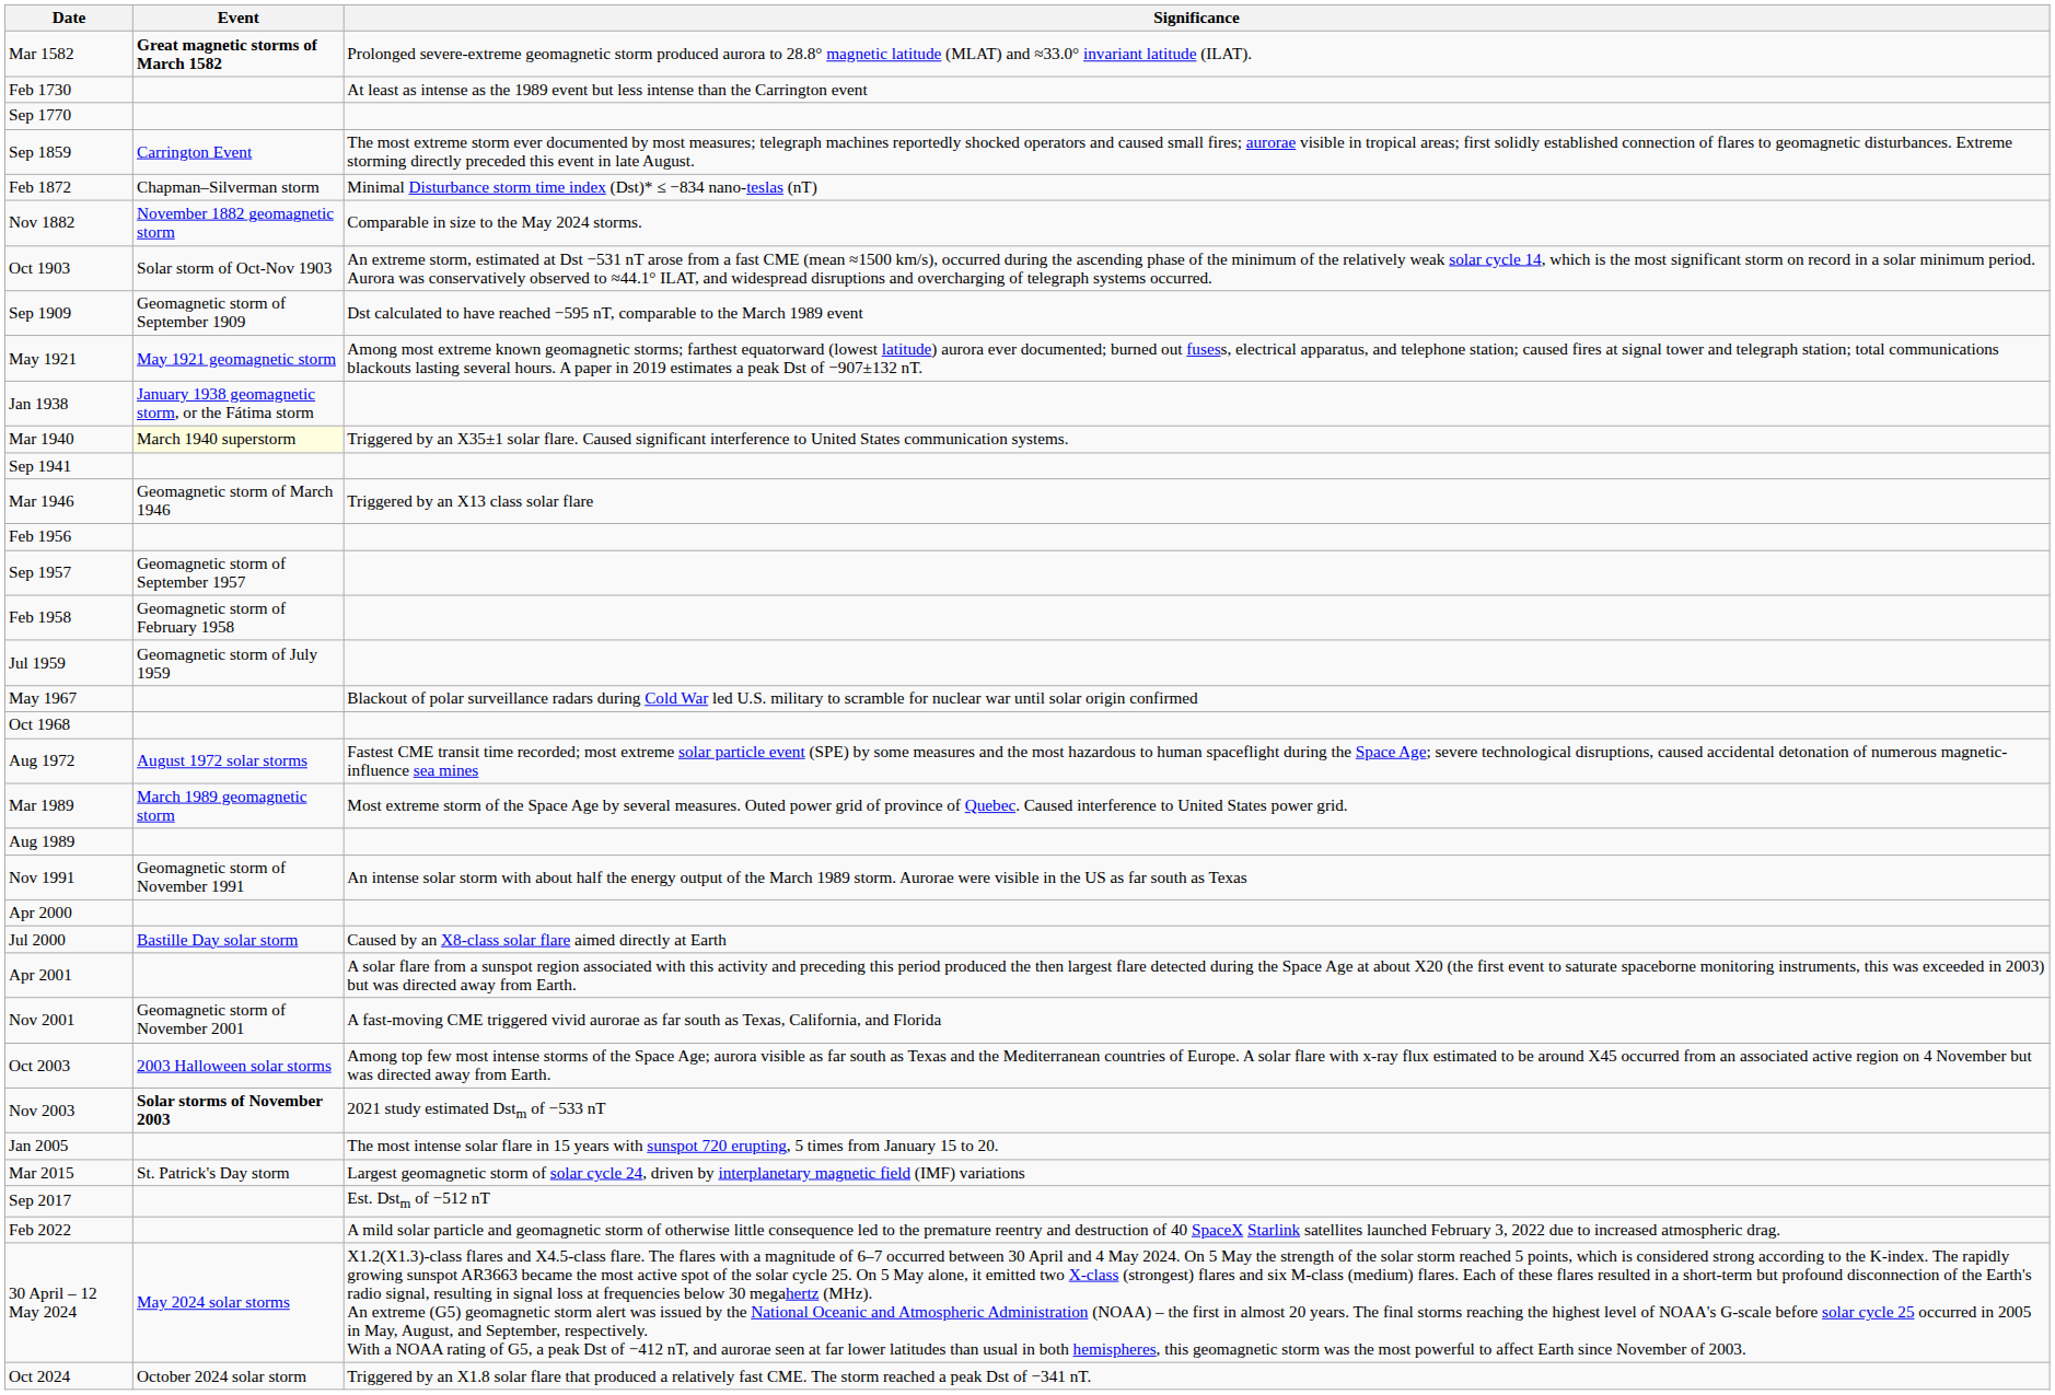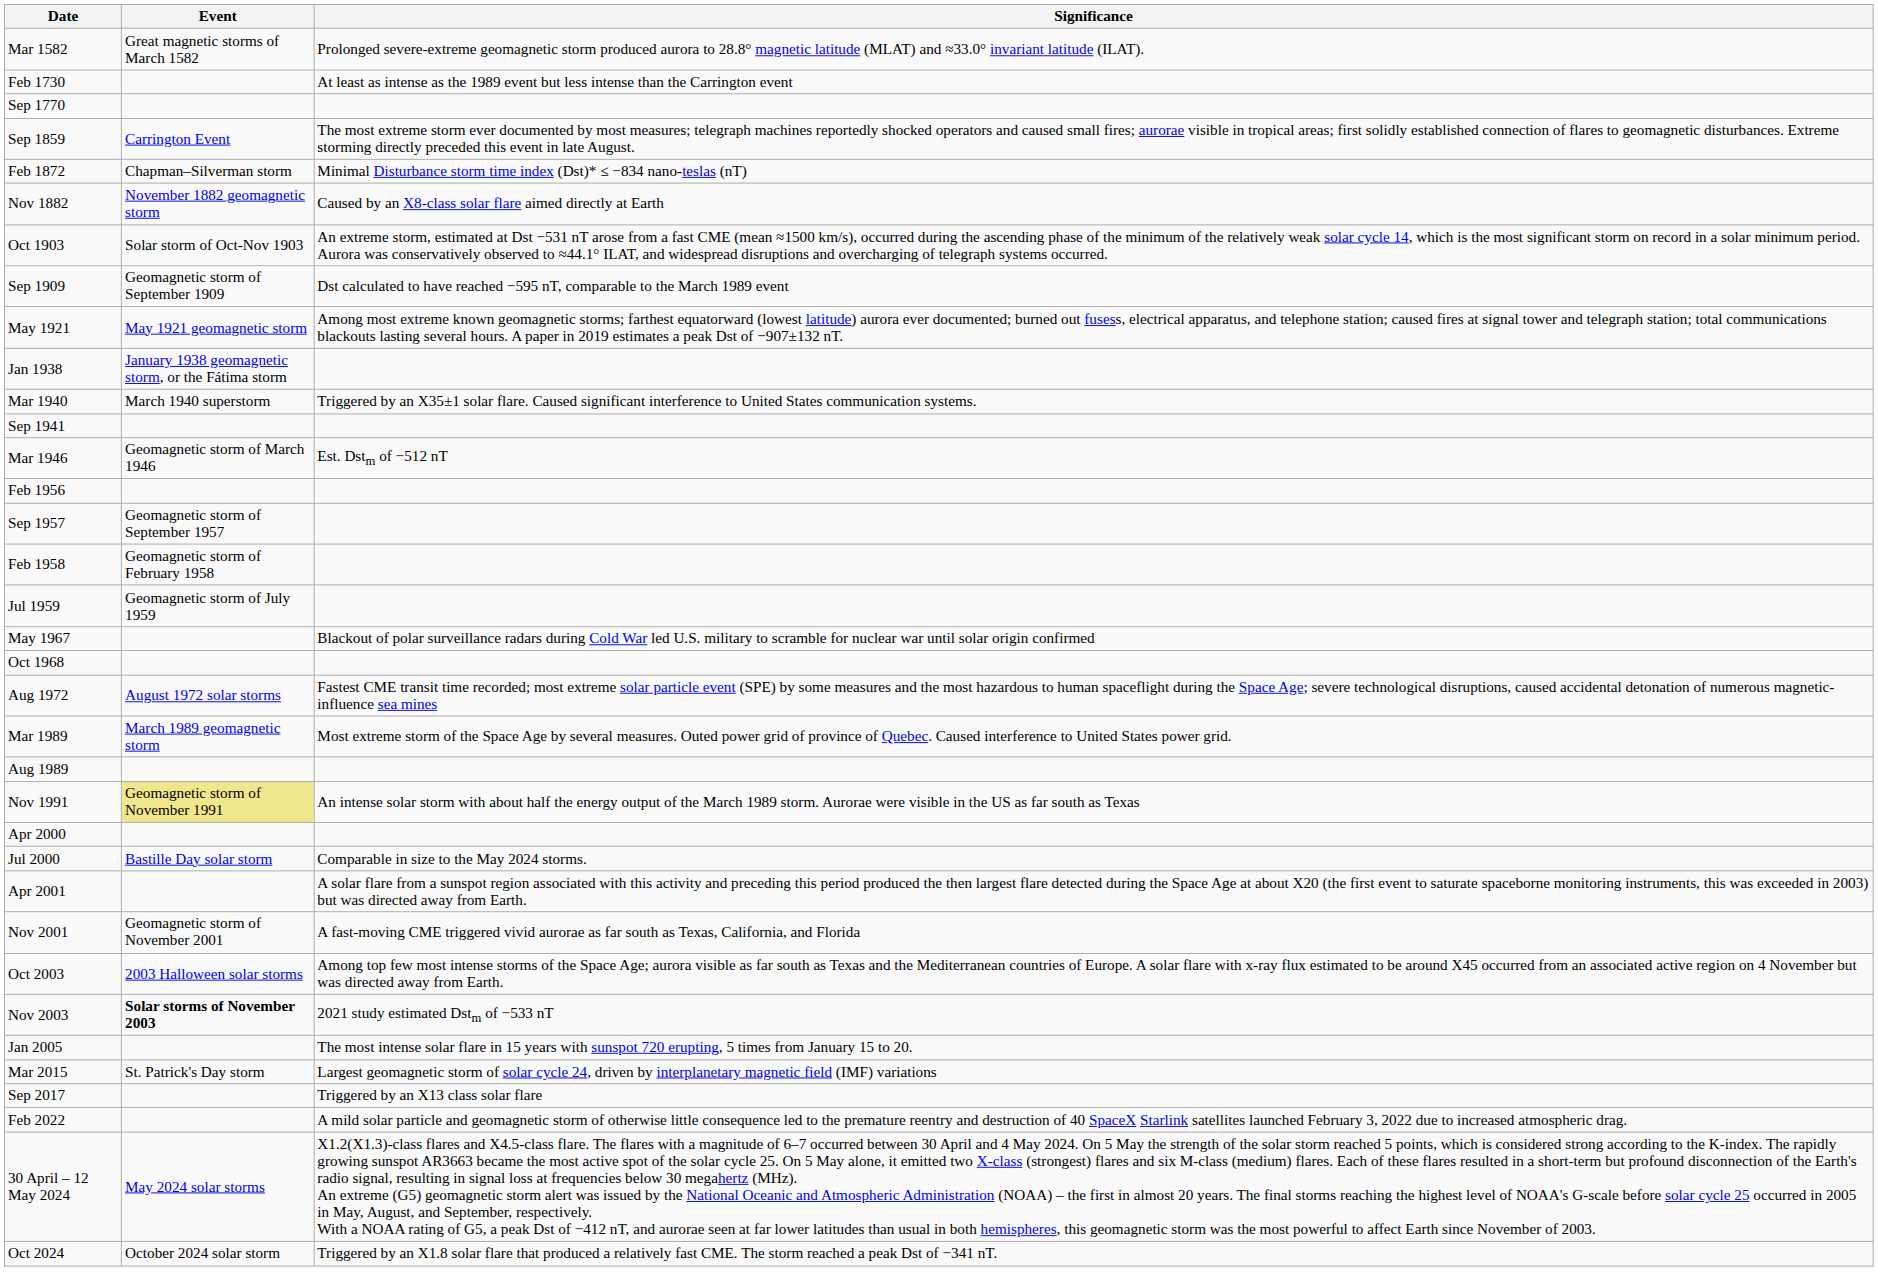Mar 1582 | Event: bold -> normal
Nov 1882 | Significance: Comparable in size to the May 2024 storms. -> Caused by an X8-class solar flare aimed directly at Earth
Mar 1940 | Event: lightyellow background -> no background
Mar 1946 | Significance: Triggered by an X13 class solar flare -> Est. Dstm of −512 nT
Nov 1991 | Event: no background -> khaki background
Jul 2000 | Significance: Caused by an X8-class solar flare aimed directly at Earth -> Comparable in size to the May 2024 storms.
Sep 2017 | Significance: Est. Dstm of −512 nT -> Triggered by an X13 class solar flare
